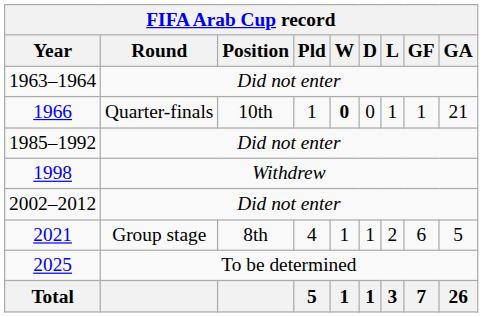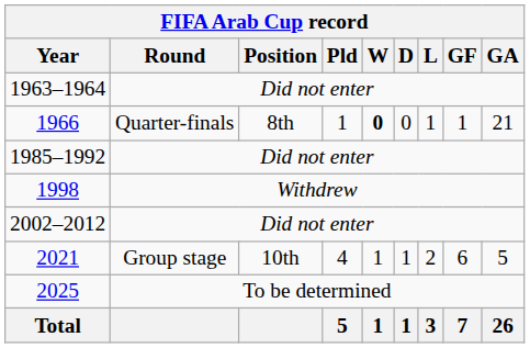1966 | Position: 10th -> 8th
2021 | Position: 8th -> 10th
